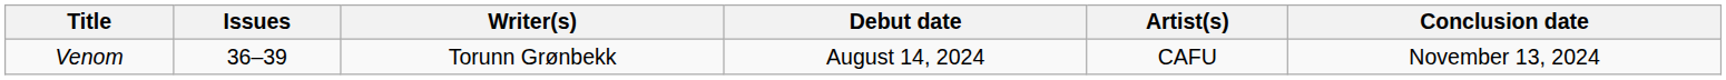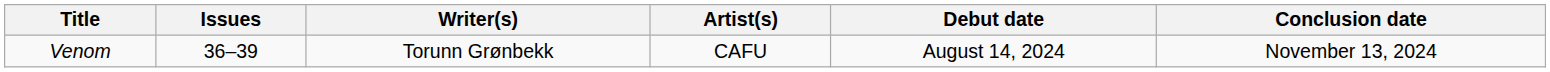columns swapped: Artist(s) <-> Debut date
